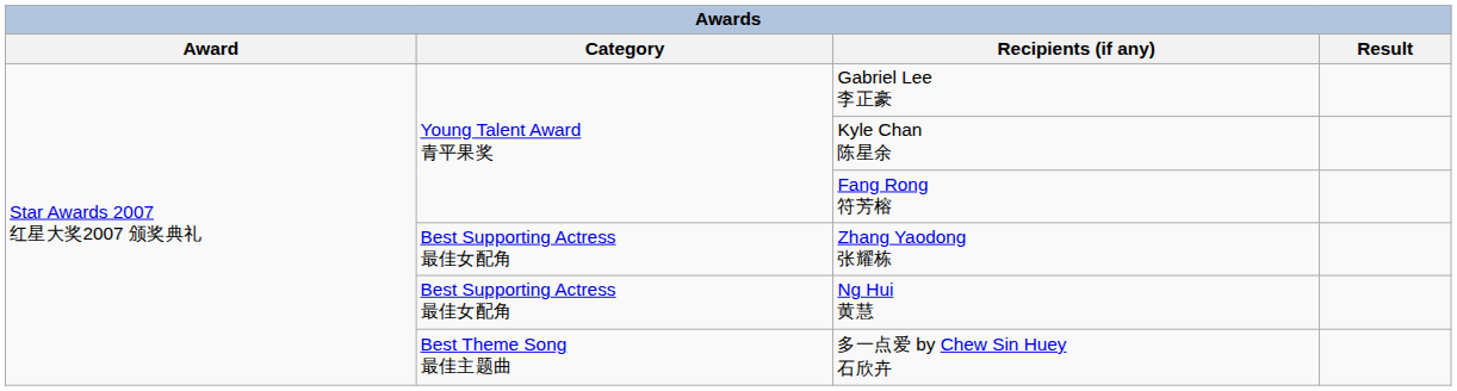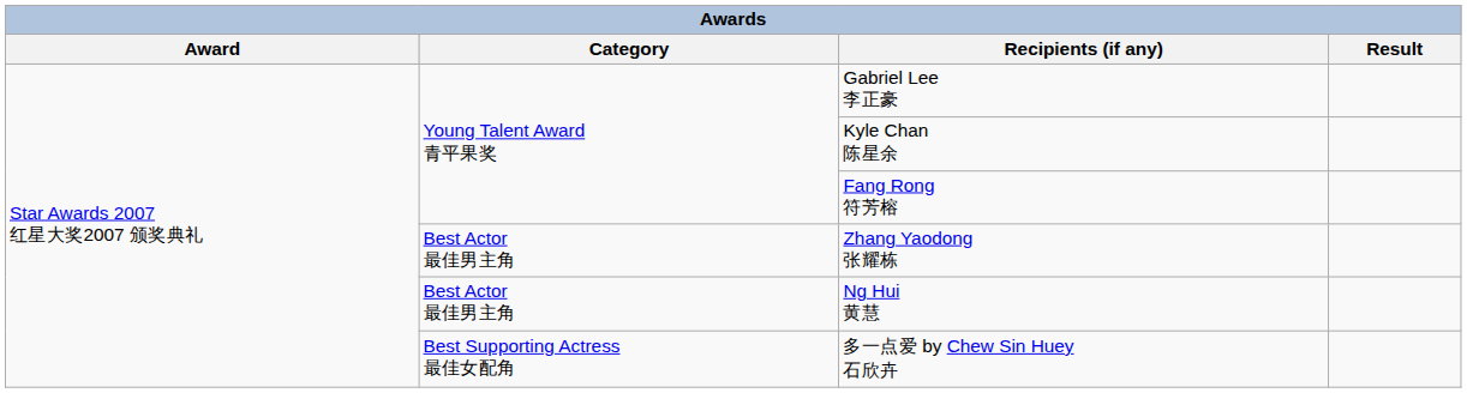Zhang Yaodong 张耀栋 | Category: Best Supporting Actress 最佳女配角 -> Best Actor 最佳男主角
Ng Hui 黄慧 | Category: Best Supporting Actress 最佳女配角 -> Best Actor 最佳男主角
多一点爱 by Chew Sin Huey 石欣卉 | Category: Best Theme Song 最佳主题曲 -> Best Supporting Actress 最佳女配角
